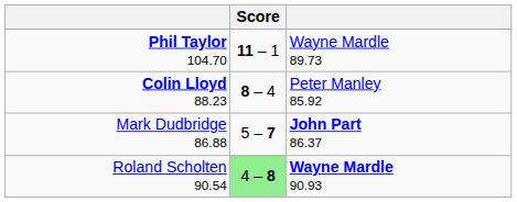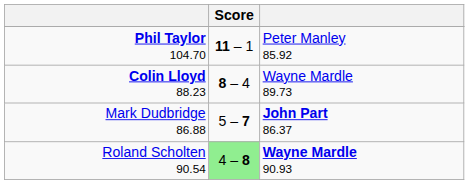Phil Taylor 104.70 | column 3: Wayne Mardle 89.73 -> Peter Manley 85.92
Colin Lloyd 88.23 | column 3: Peter Manley 85.92 -> Wayne Mardle 89.73
